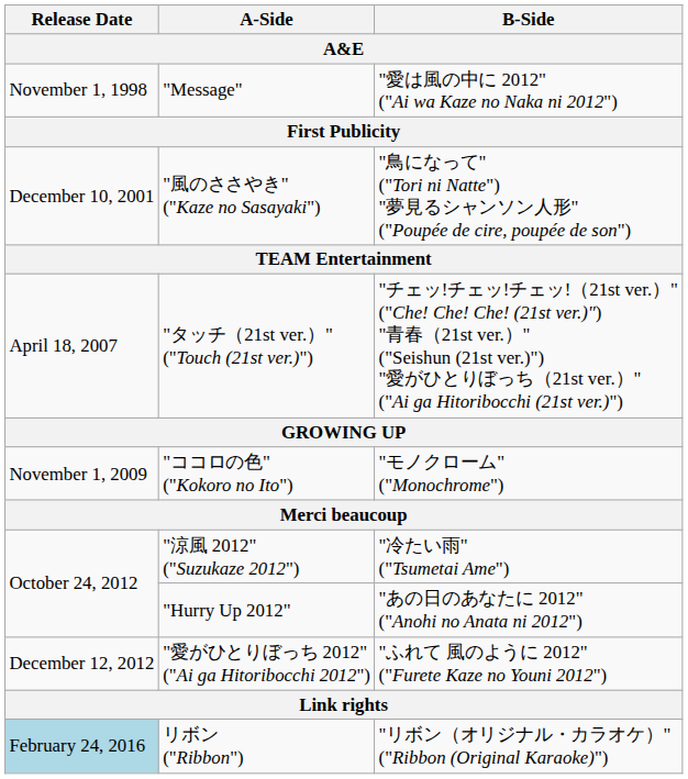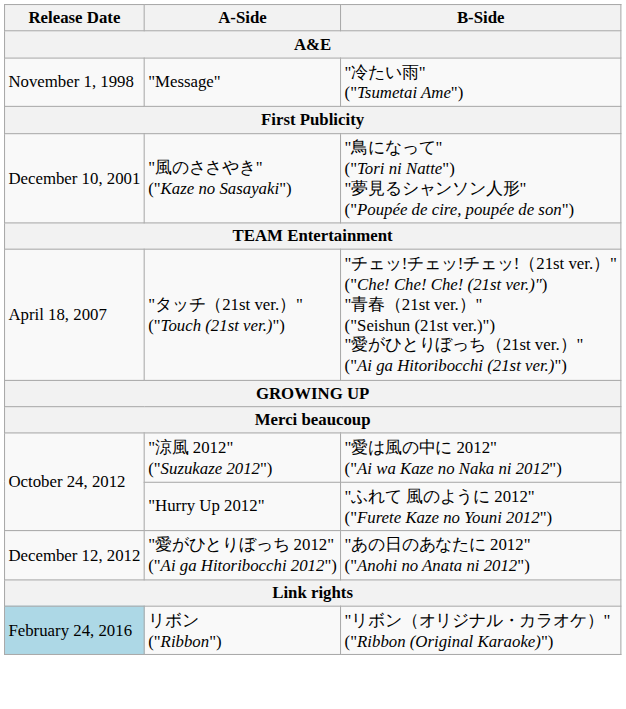"Message" | B-Side: "愛は風の中に 2012" ("Ai wa Kaze no Naka ni 2012") -> "冷たい雨" ("Tsumetai Ame")
- row: November 1, 2009 | "ココロの色" ("Kokoro no Ito") | "モノクローム" ("Monochrome")
"涼風 2012" ("Suzukaze 2012") | B-Side: "冷たい雨" ("Tsumetai Ame") -> "愛は風の中に 2012" ("Ai wa Kaze no Naka ni 2012")
"Hurry Up 2012" | B-Side: "あの日のあなたに 2012" ("Anohi no Anata ni 2012") -> "ふれて 風のように 2012" ("Furete Kaze no Youni 2012")
"愛がひとりぼっち 2012" ("Ai ga Hitoribocchi 2012") | B-Side: "ふれて 風のように 2012" ("Furete Kaze no Youni 2012") -> "あの日のあなたに 2012" ("Anohi no Anata ni 2012")
